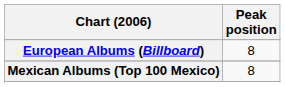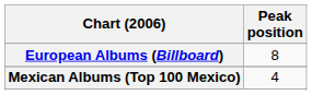Mexican Albums (Top 100 Mexico) | Peak position: 8 -> 4
